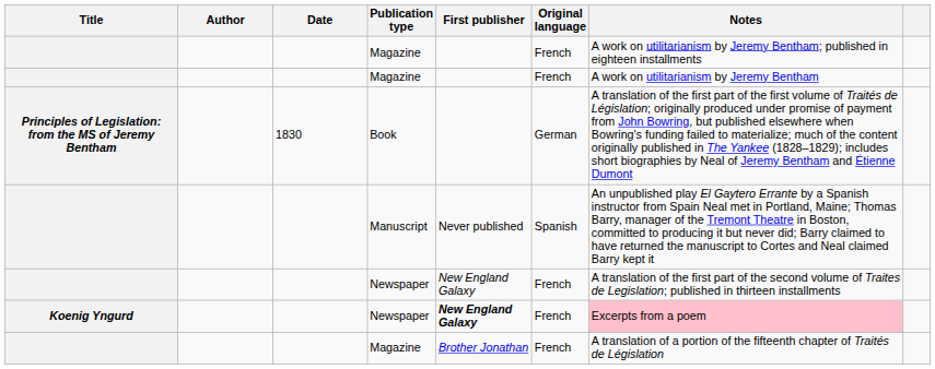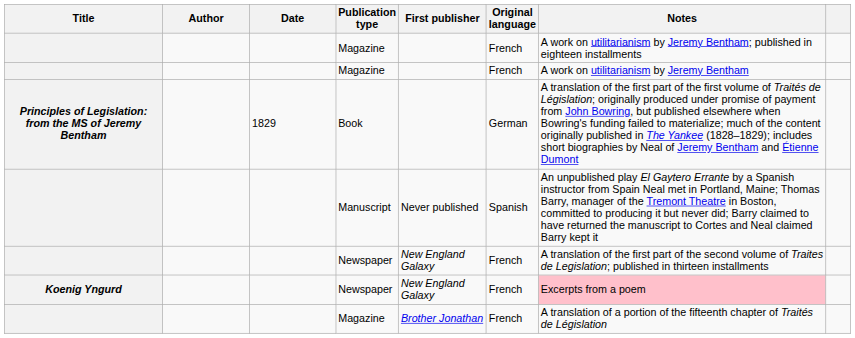Book | Date: 1830 -> 1829
Koenig Yngurd / Newspaper | First publisher: bold -> normal
